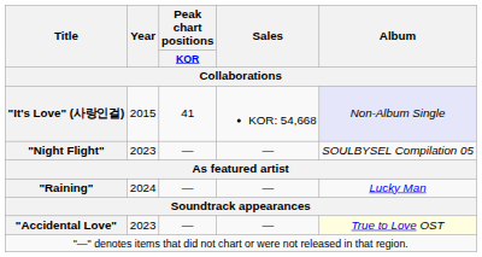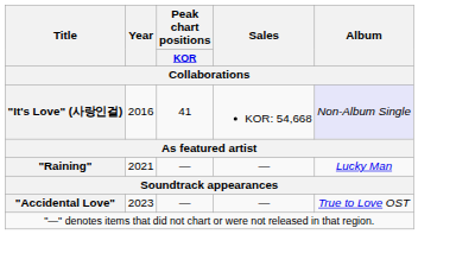"It's Love" (사랑인걸) | Year: 2015 -> 2016
- row: "Night Flight" | 2023 | — | — | SOULBYSEL Compilation 05
"Raining" | Year: 2024 -> 2021
"Accidental Love" | Album: lightyellow background -> no background
